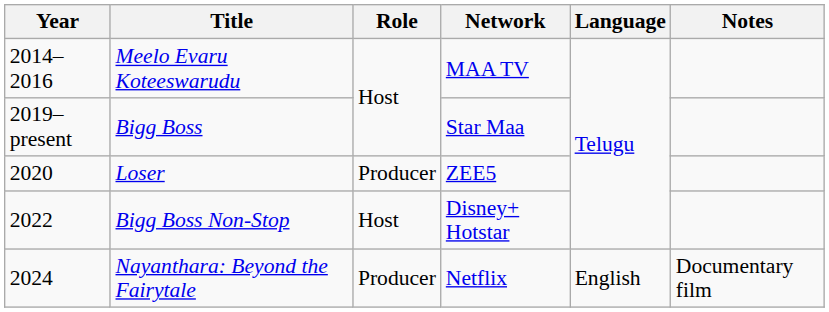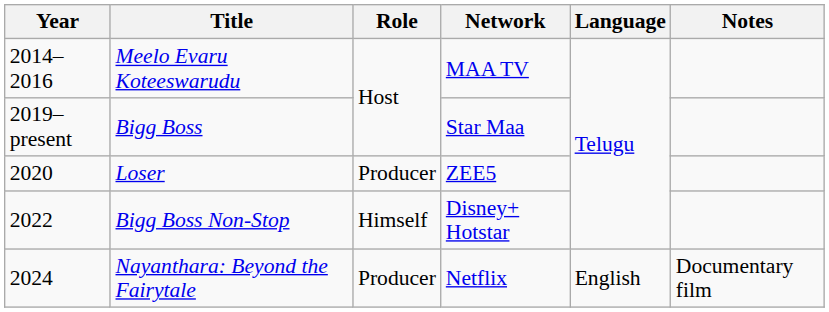Bigg Boss Non-Stop | Role: Host -> Himself
